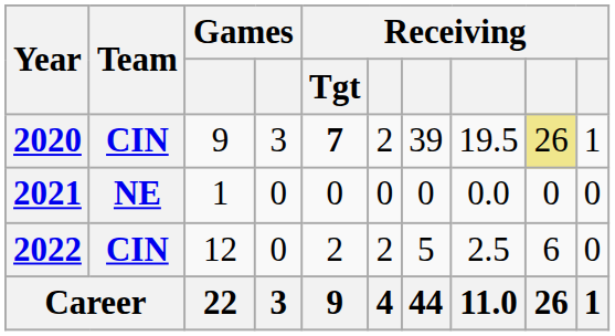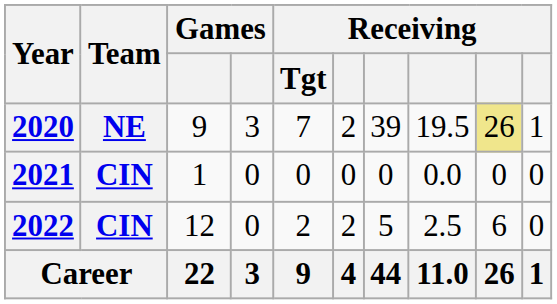2020 | Team: CIN -> NE
2020 | Receiving / Tgt: bold -> normal
2021 | Team: NE -> CIN
